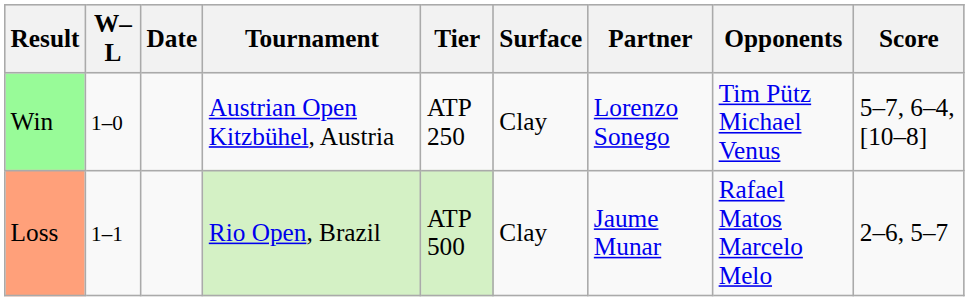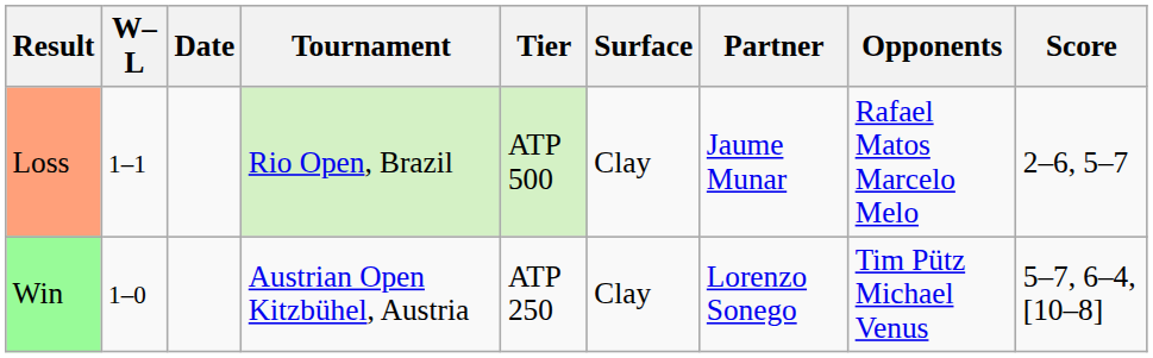rows swapped: Win <-> Loss
